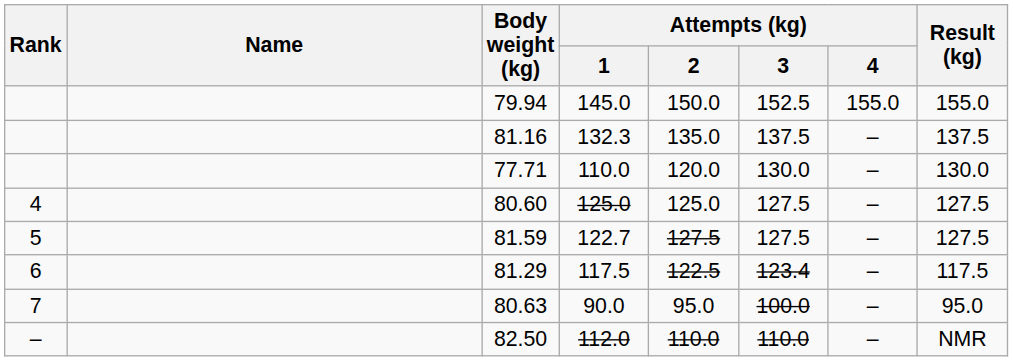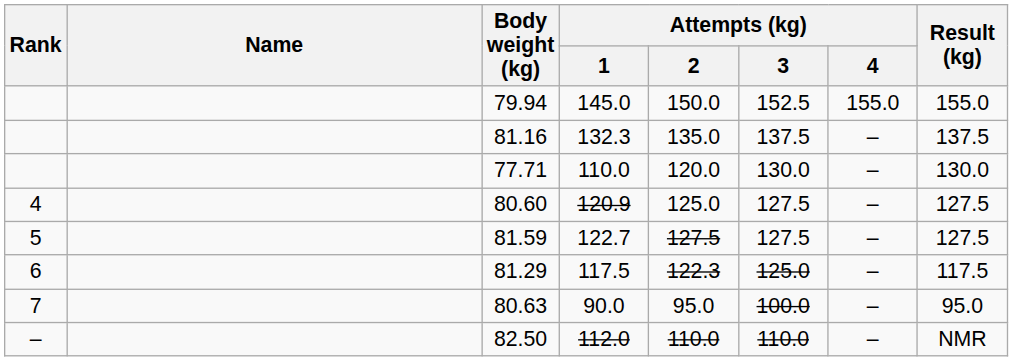80.60 | Attempts (kg) / 1: 125.0 -> 120.9
81.29 | Attempts (kg) / 2: 122.5 -> 122.3
81.29 | Attempts (kg) / 3: 123.4 -> 125.0
